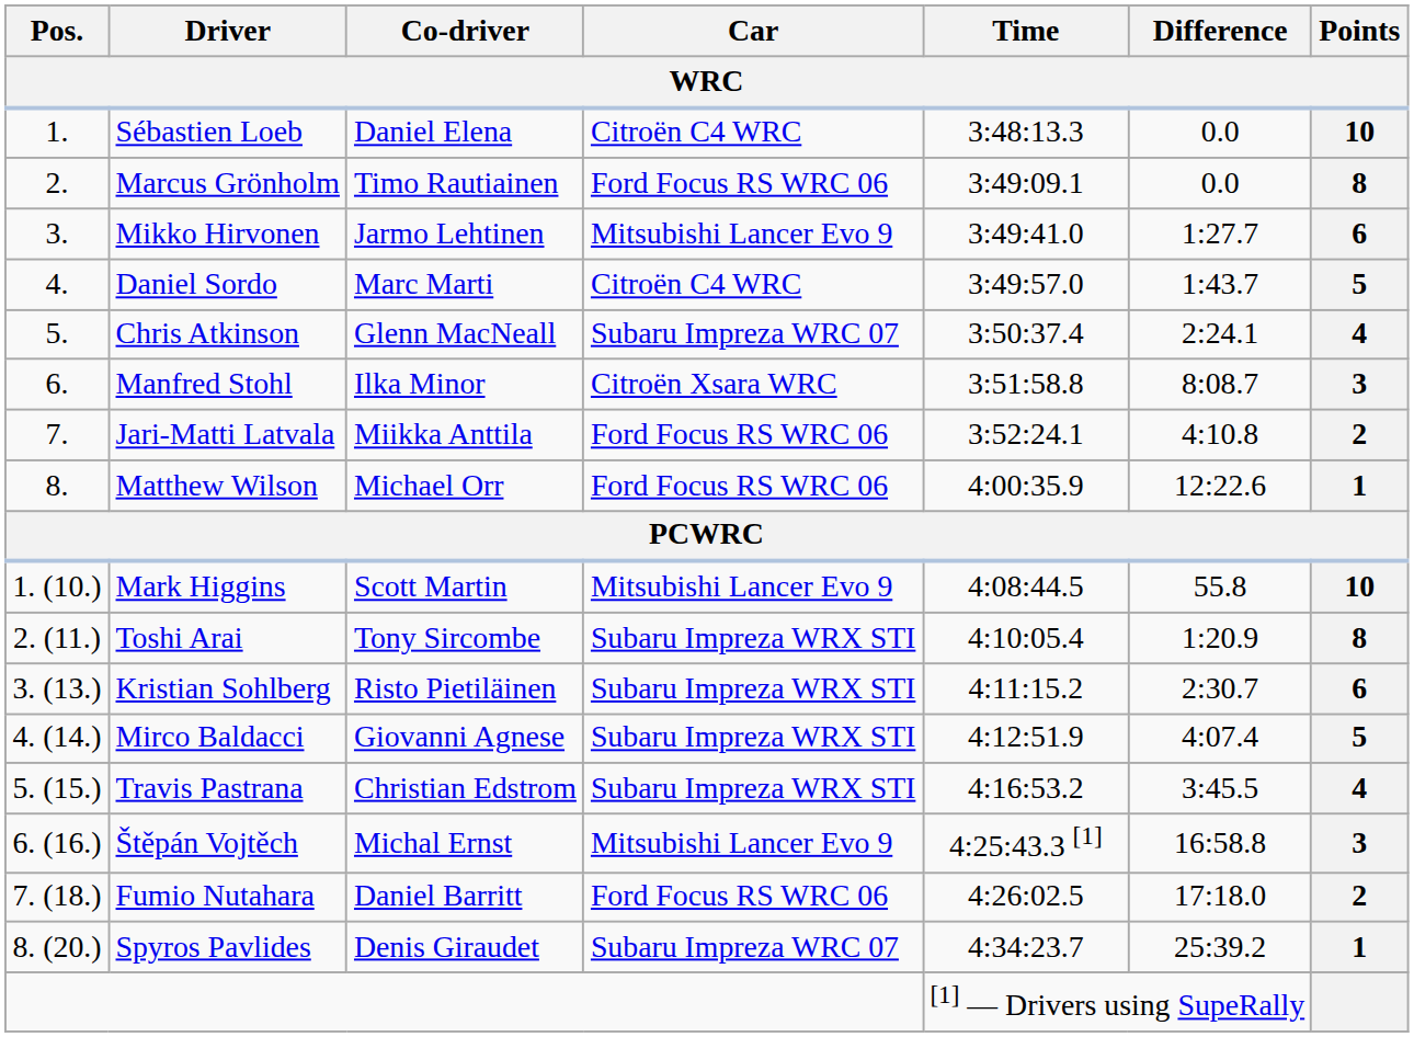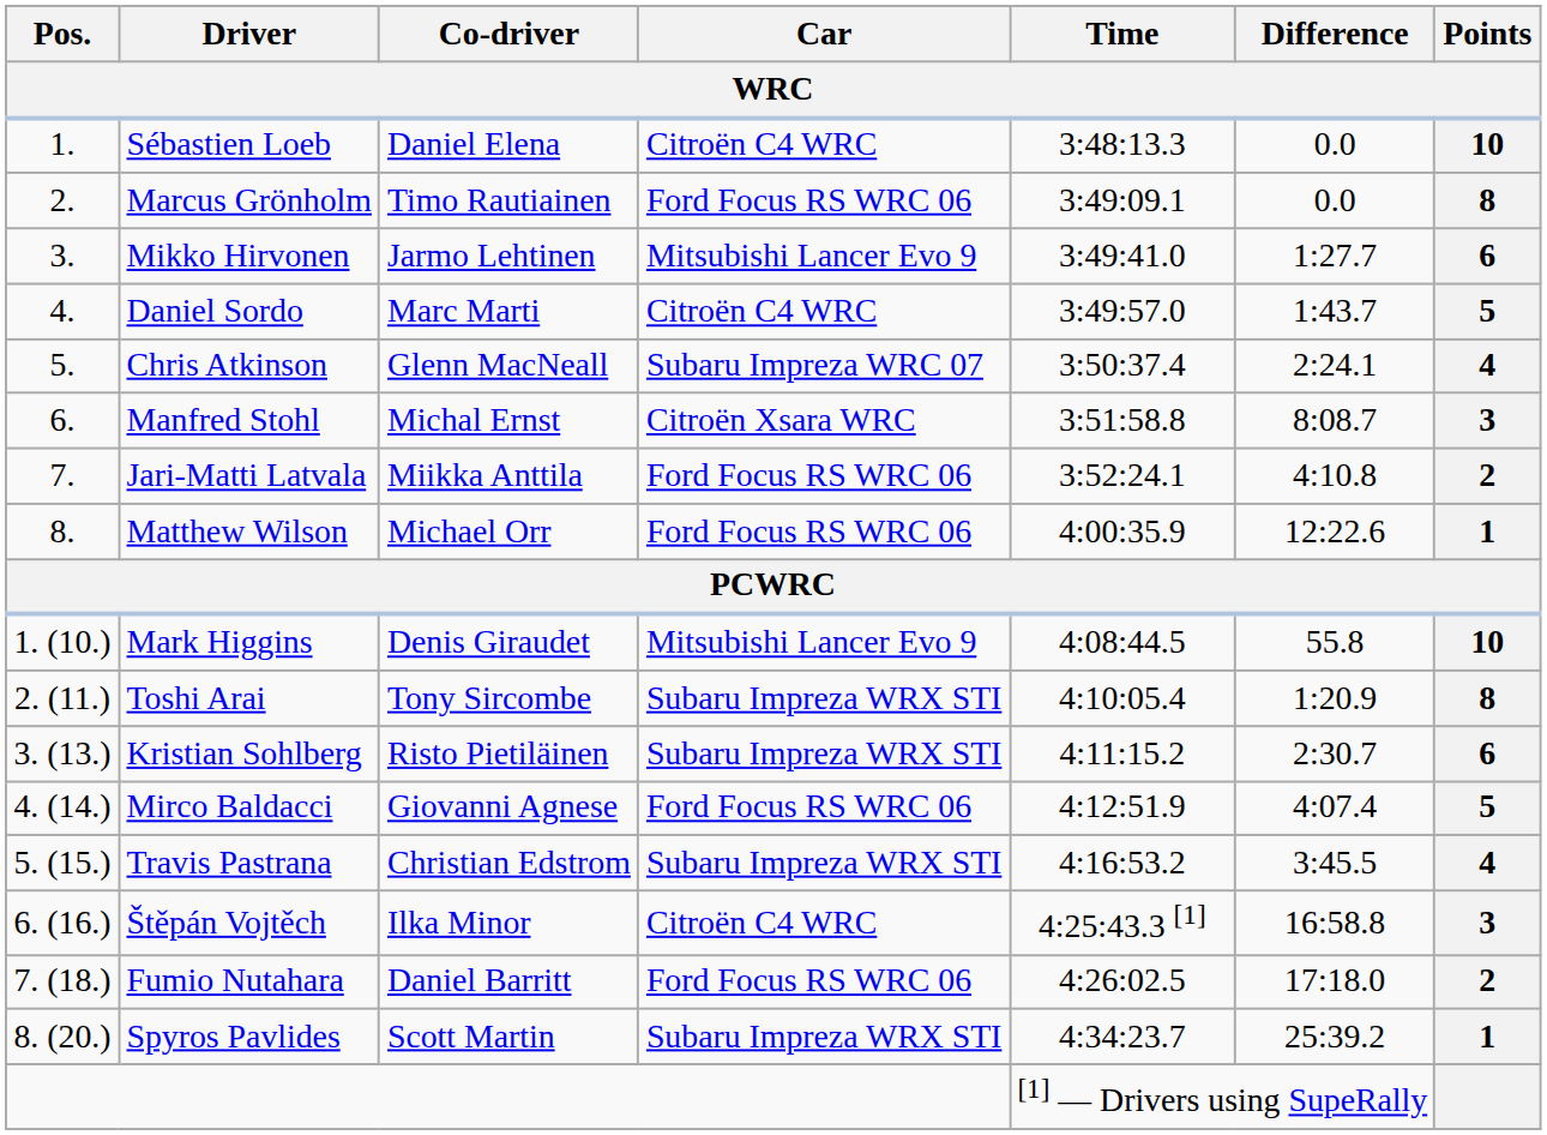Manfred Stohl | Co-driver: Ilka Minor -> Michal Ernst
Mark Higgins | Co-driver: Scott Martin -> Denis Giraudet
Mirco Baldacci | Car: Subaru Impreza WRX STI -> Ford Focus RS WRC 06
Štěpán Vojtěch | Co-driver: Michal Ernst -> Ilka Minor
Štěpán Vojtěch | Car: Mitsubishi Lancer Evo 9 -> Citroën C4 WRC
Spyros Pavlides | Co-driver: Denis Giraudet -> Scott Martin
Spyros Pavlides | Car: Subaru Impreza WRC 07 -> Subaru Impreza WRX STI
